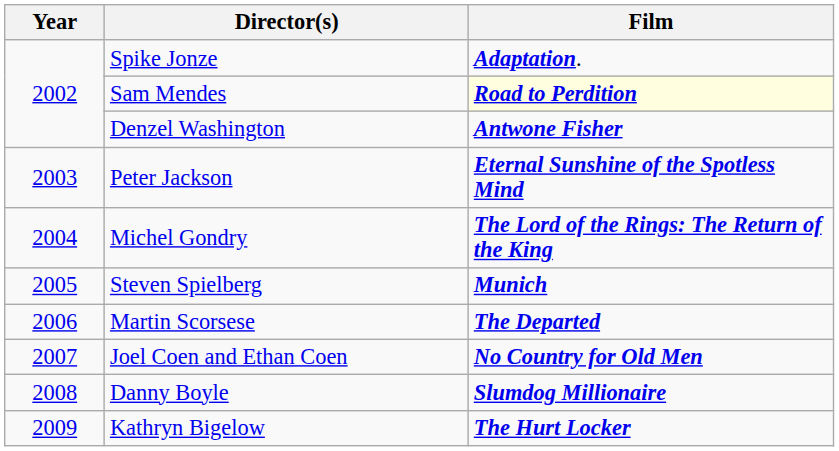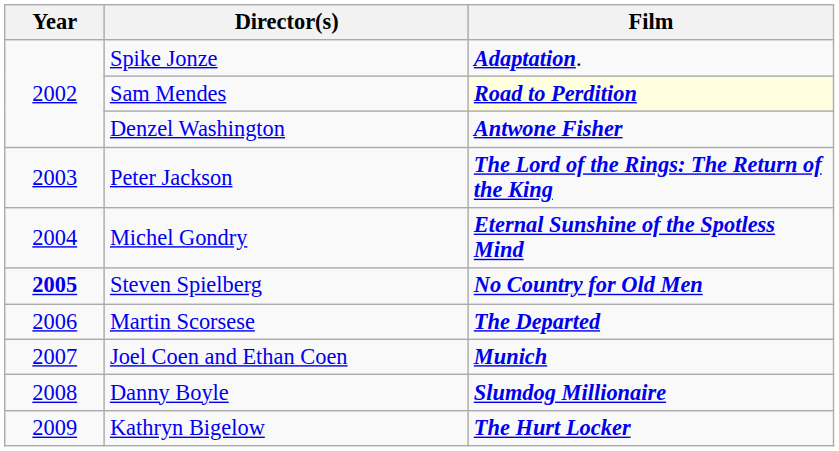Peter Jackson | Film: Eternal Sunshine of the Spotless Mind -> The Lord of the Rings: The Return of the King
Michel Gondry | Film: The Lord of the Rings: The Return of the King -> Eternal Sunshine of the Spotless Mind
Steven Spielberg | Year: normal -> bold
Steven Spielberg | Film: Munich -> No Country for Old Men
Joel Coen and Ethan Coen | Film: No Country for Old Men -> Munich
